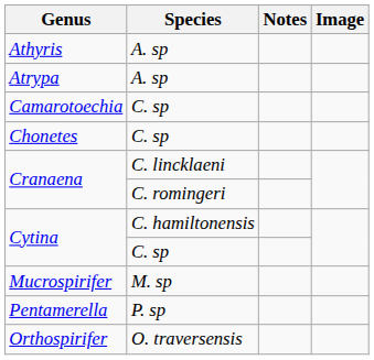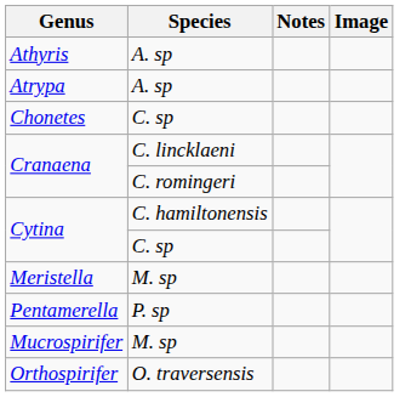- row: Camarotoechia | C. sp
+ row: Meristella | M. sp
rows swapped: Mucrospirifer <-> Pentamerella
